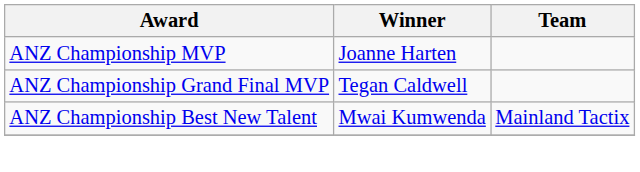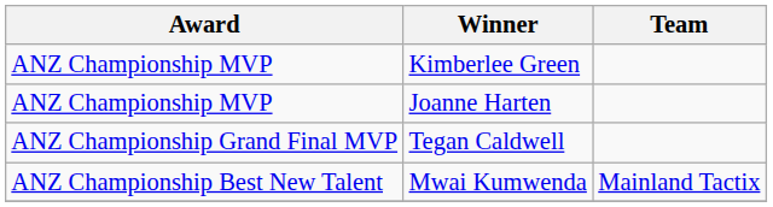+ row: ANZ Championship MVP | Kimberlee Green
